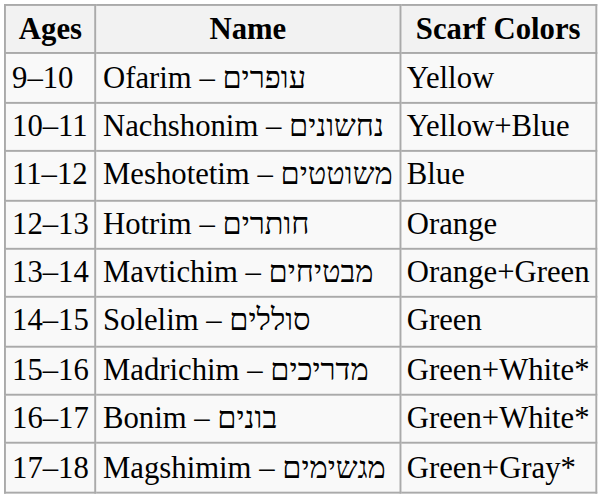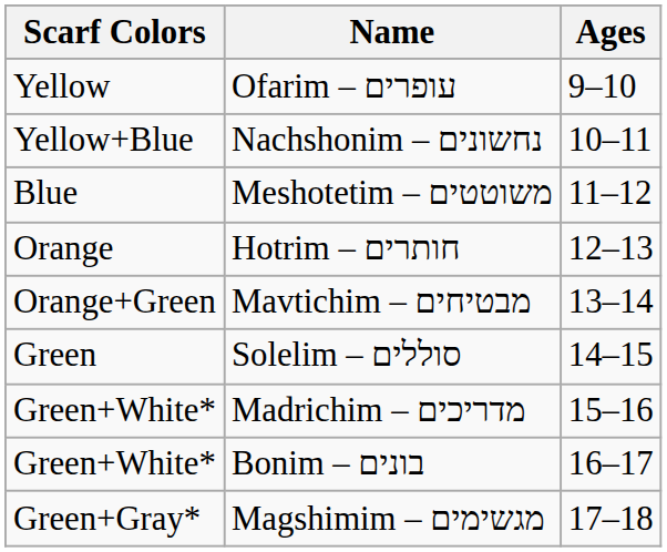columns swapped: Ages <-> Scarf Colors
